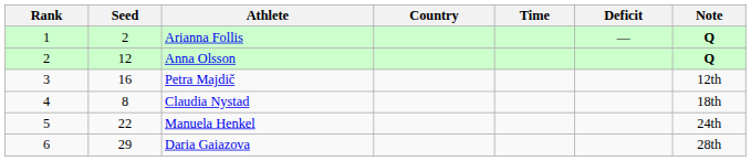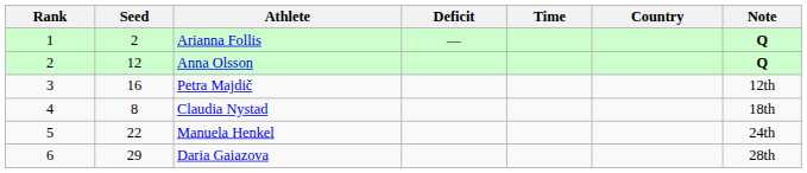columns swapped: Country <-> Deficit
